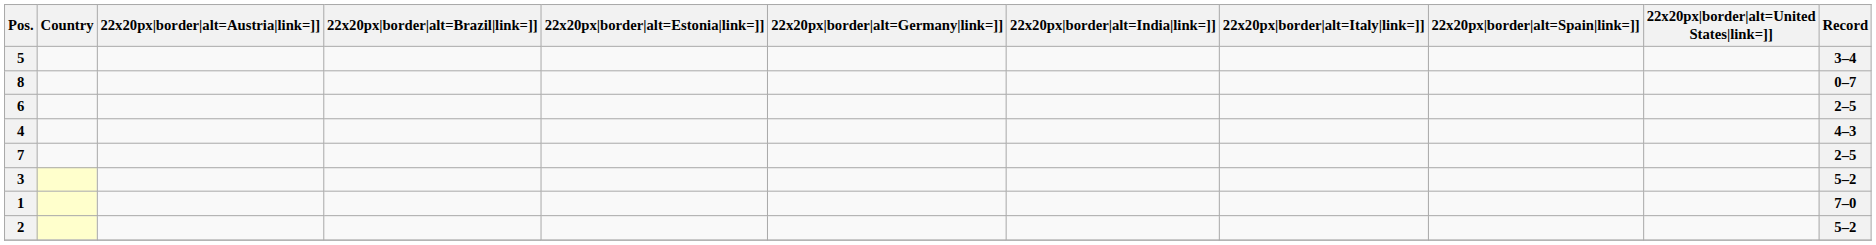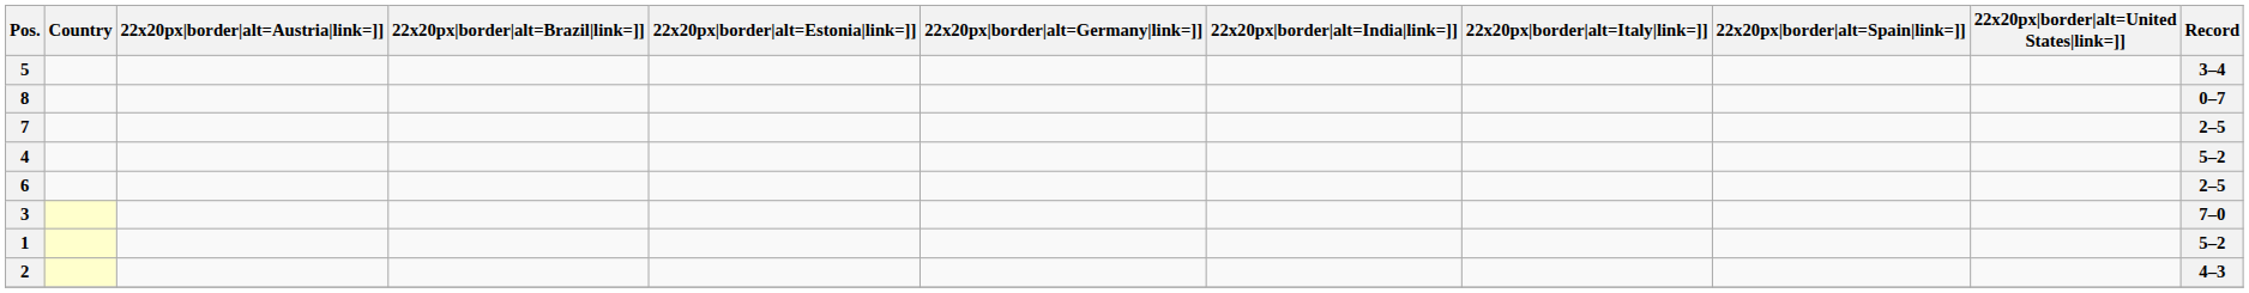rows swapped: 7 <-> 6
4 | Record: 4–3 -> 5–2
3 | Record: 5–2 -> 7–0
1 | Record: 7–0 -> 5–2
2 | Record: 5–2 -> 4–3
